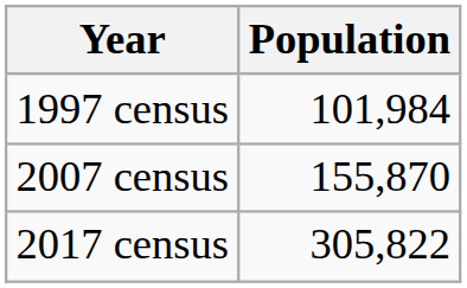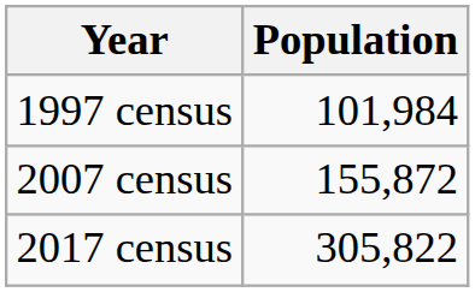2007 census | Population: 155,870 -> 155,872
